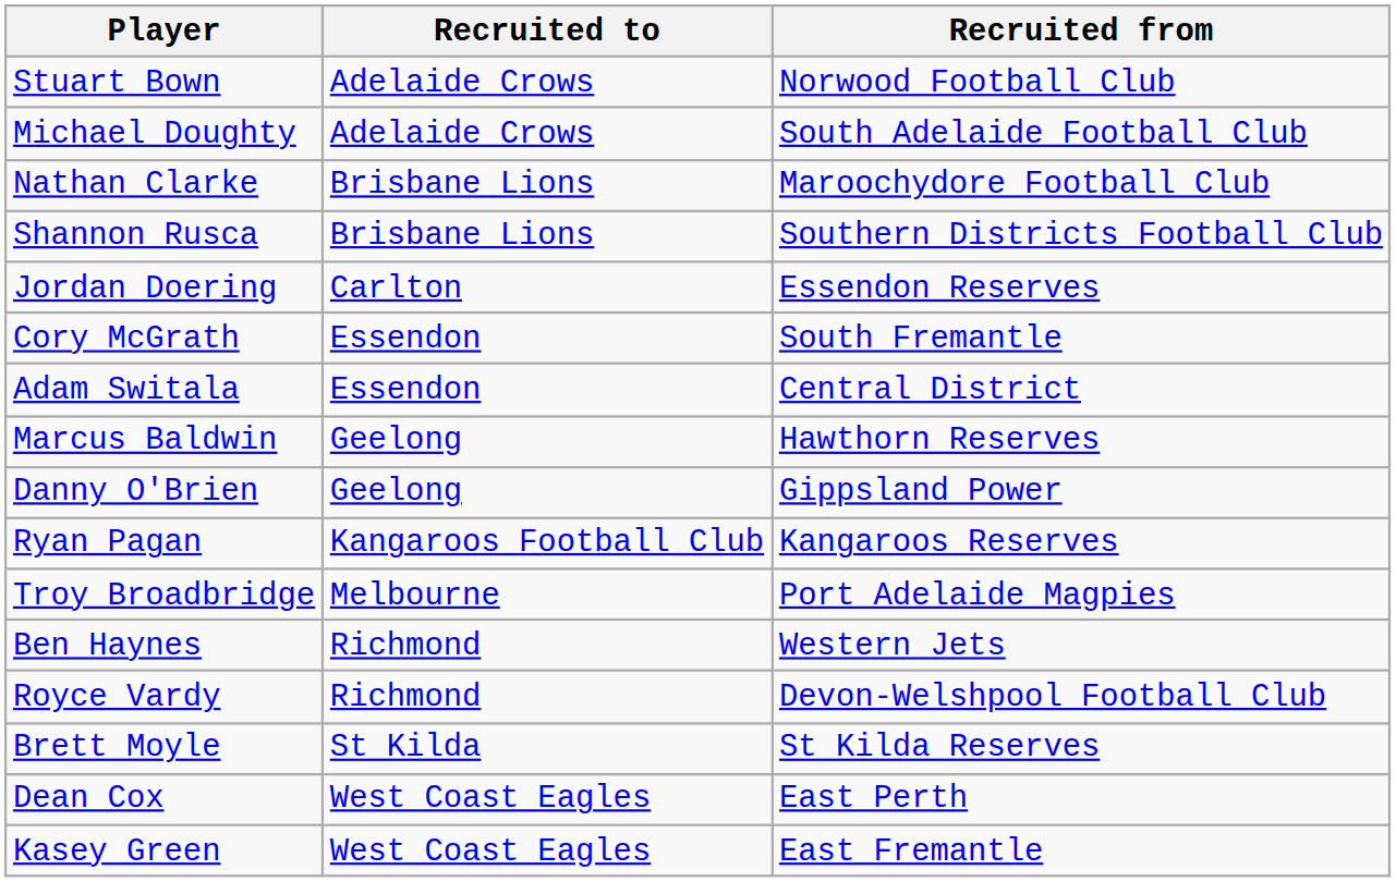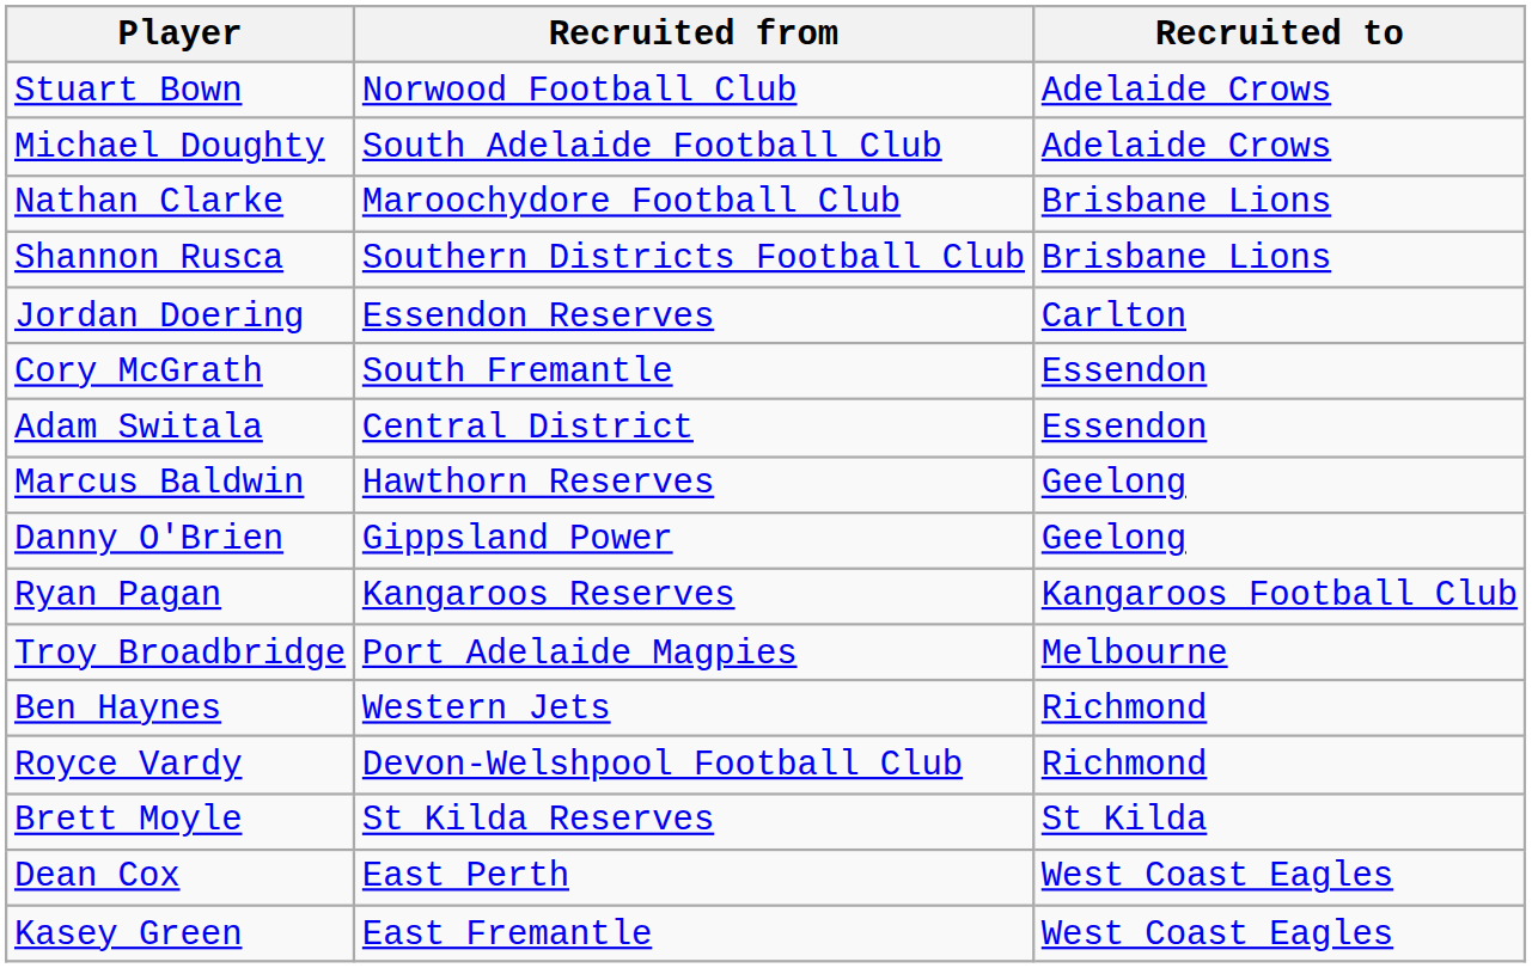columns swapped: Recruited from <-> Recruited to
